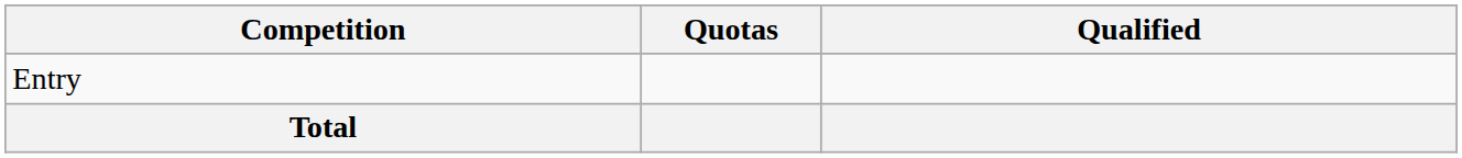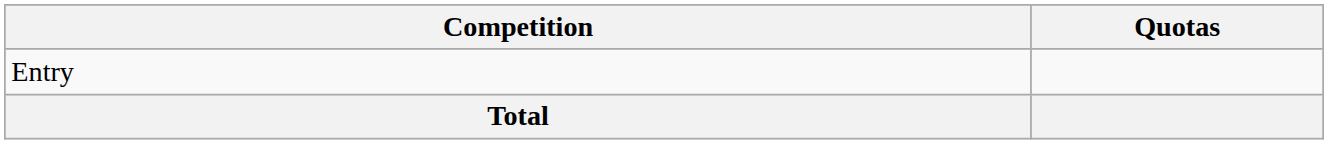- column: Qualified
